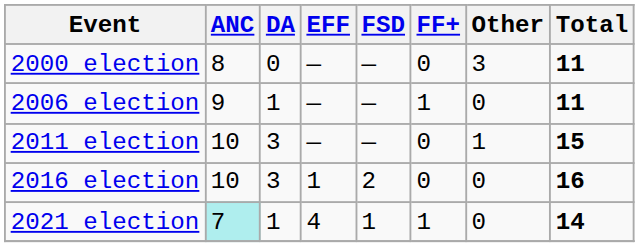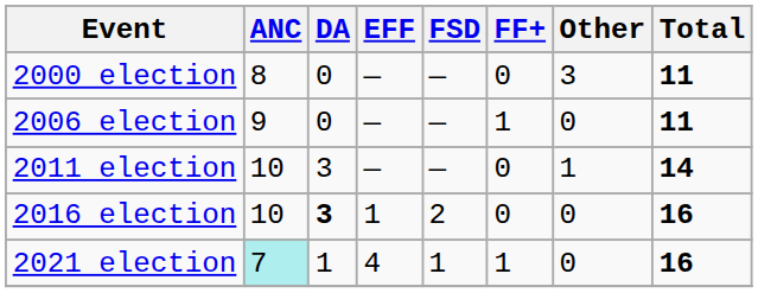2006 election | DA: 1 -> 0
2011 election | Total: 15 -> 14
2016 election | DA: normal -> bold
2021 election | Total: 14 -> 16
